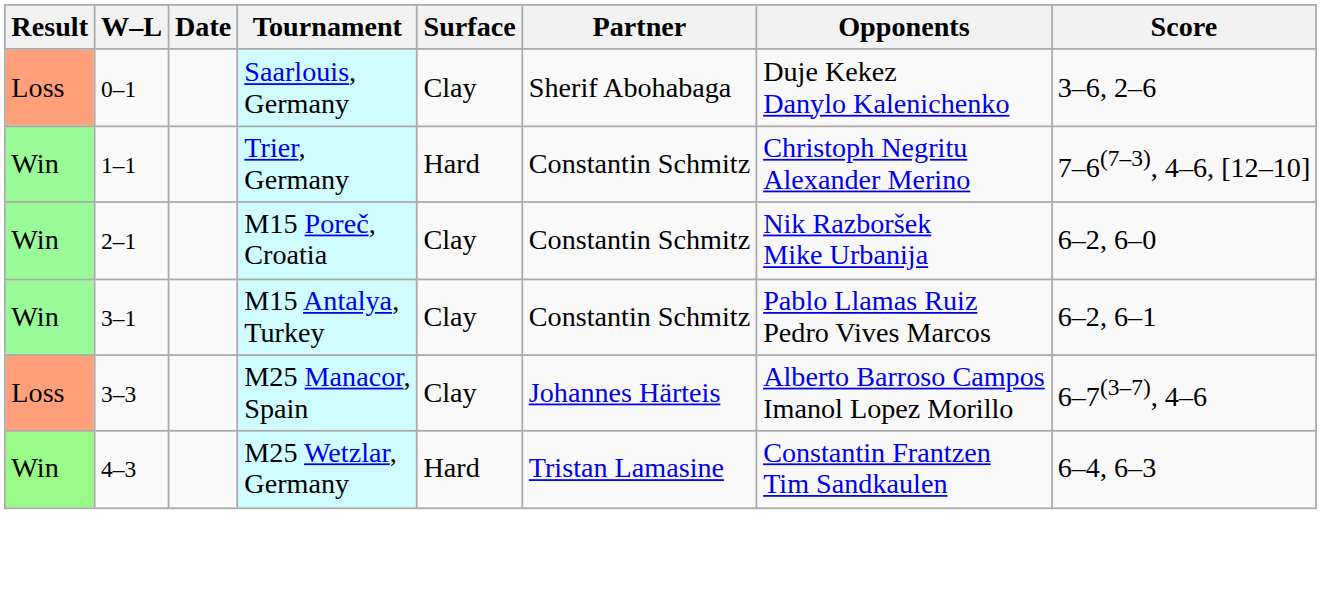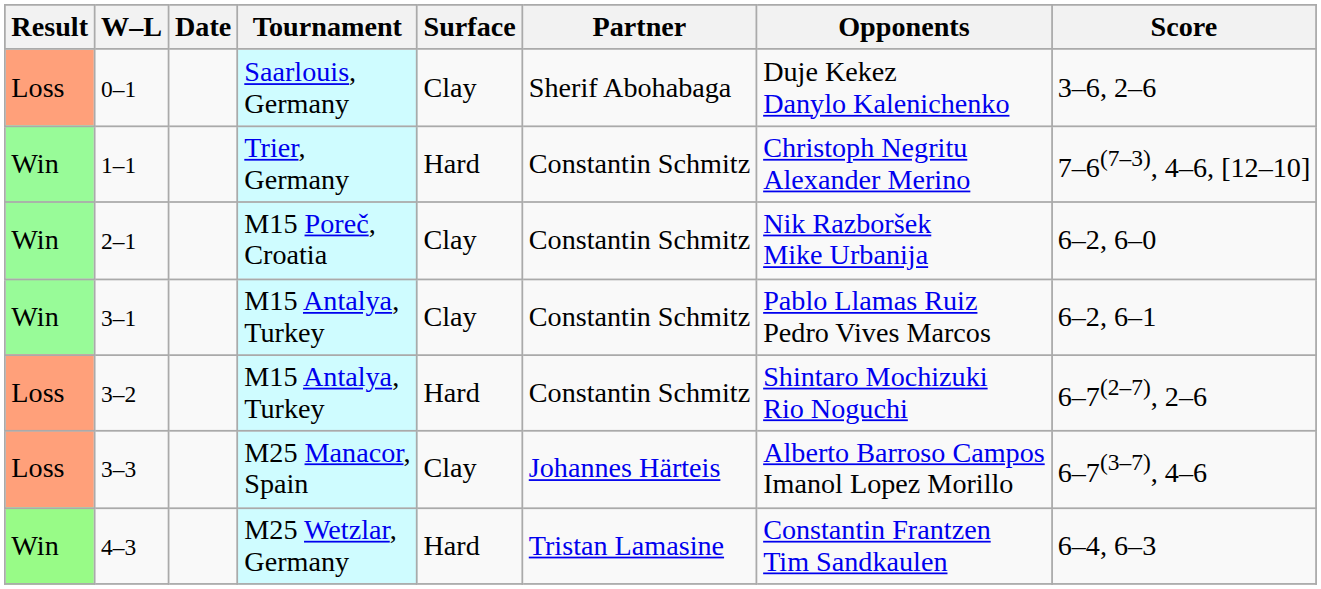+ row: Loss | 3–2 | M15 Antalya, Turkey | Hard | Constantin Schmitz | Shintaro Mochizuki Rio Noguchi | 6–7(2–7), 2–6
